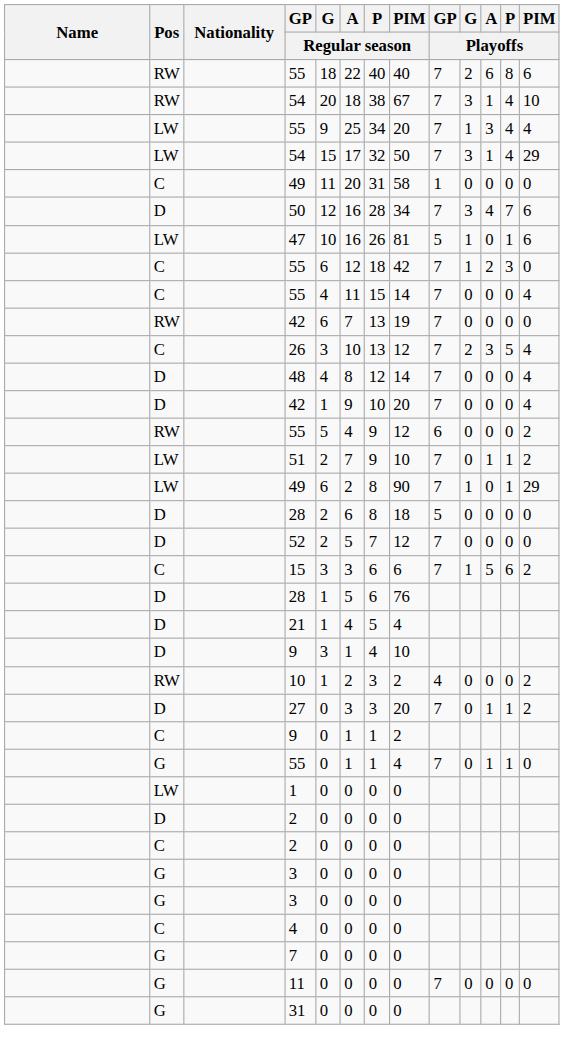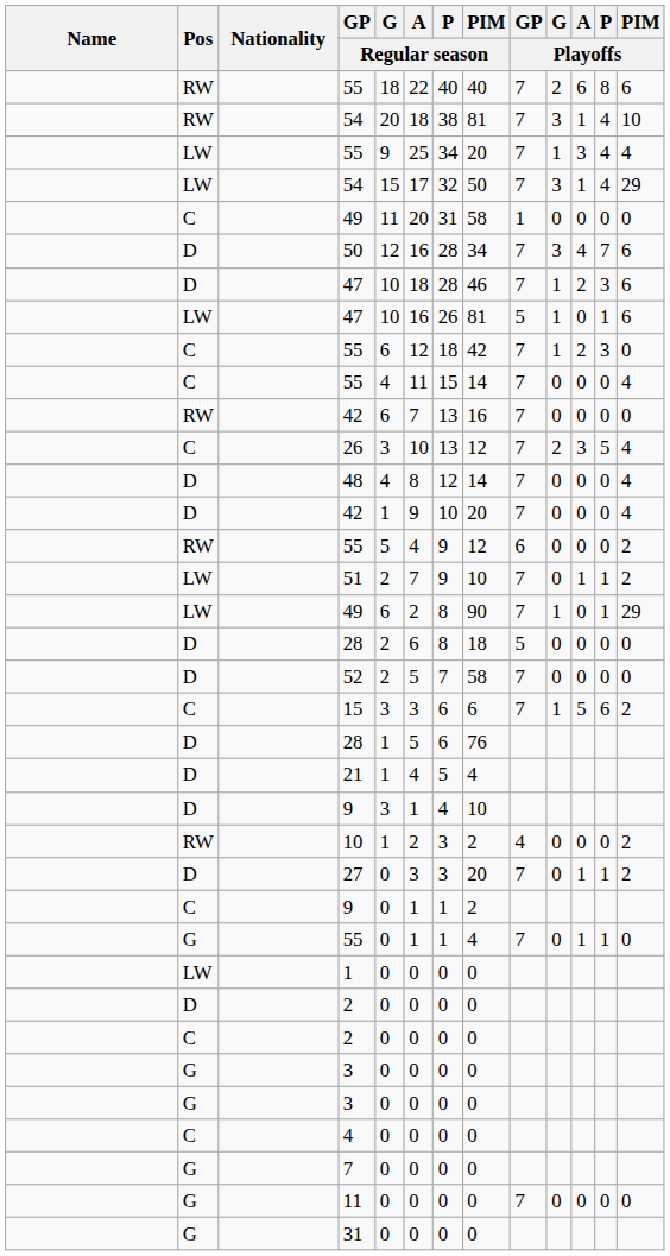RW / 54 | PIM / Regular season: 67 -> 81
+ row: D | 47 | 10 | 18 | 28 | 46 | 7 | 1 | 2 | 3 | 6
RW / 42 | PIM / Regular season: 19 -> 16
52 | PIM / Regular season: 12 -> 58
